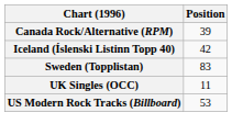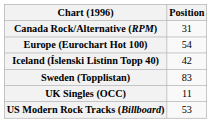Canada Rock/Alternative (RPM) | Position: 39 -> 31
+ row: Europe (Eurochart Hot 100) | 54
